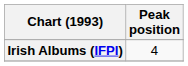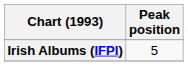Irish Albums (IFPI) | Peak position: 4 -> 5
